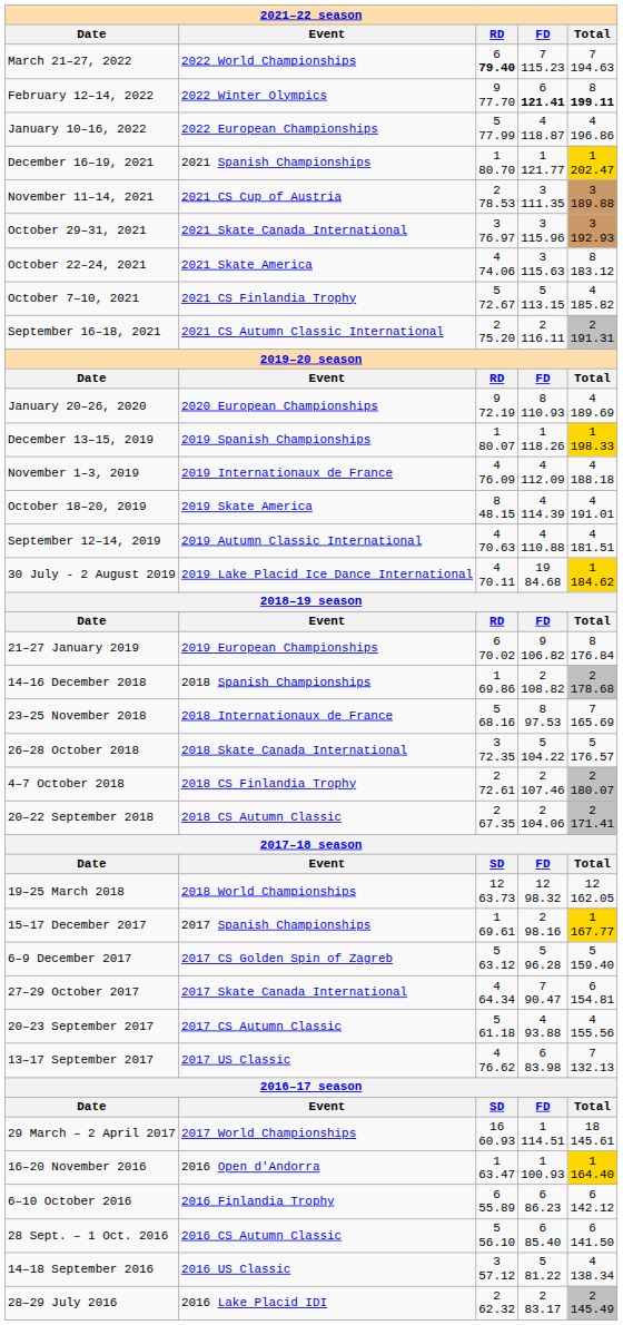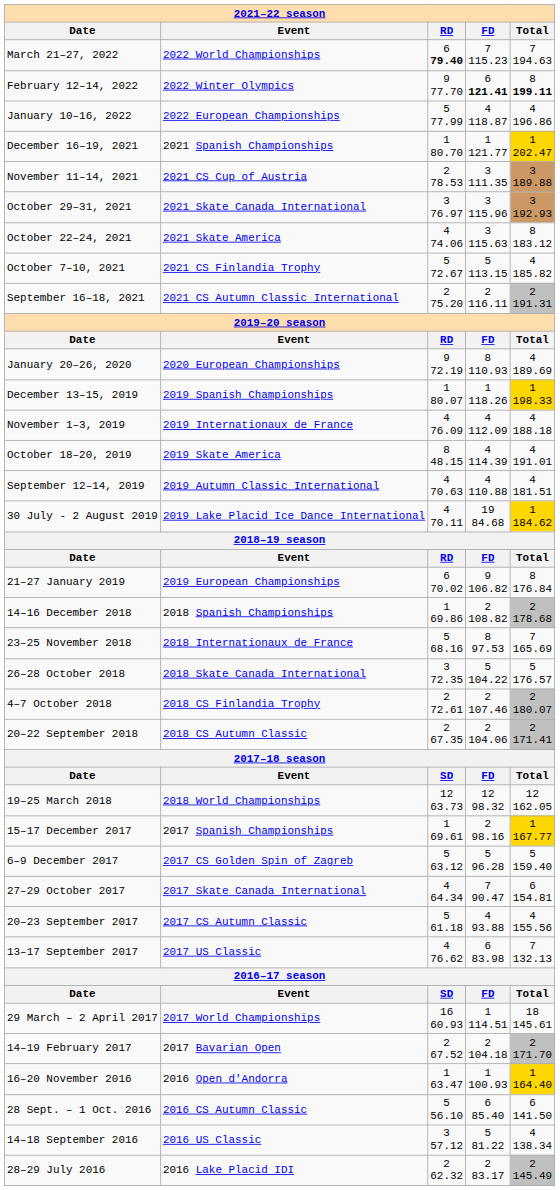+ row: 14–19 February 2017 | 2017 Bavarian Open | 2 67.52 | 2 104.18 | 2 171.70
- row: 6–10 October 2016 | 2016 Finlandia Trophy | 6 55.89 | 6 86.23 | 6 142.12
